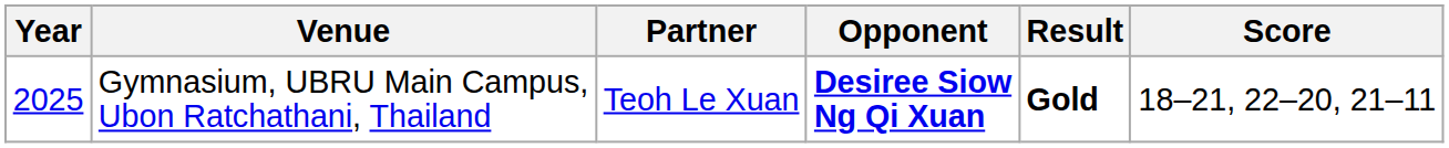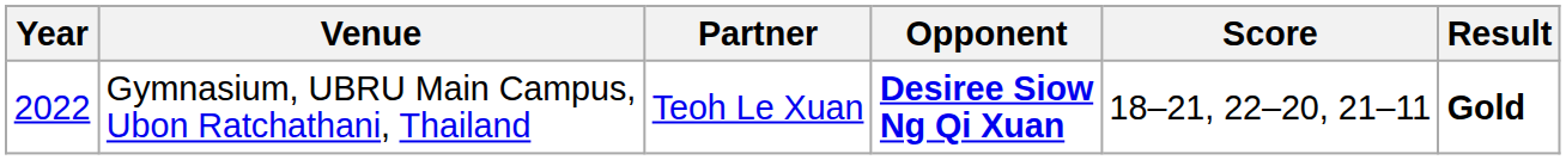columns swapped: Score <-> Result
Gymnasium, UBRU Main Campus, Ubon Ratchathani, Thailand | Year: 2025 -> 2022
